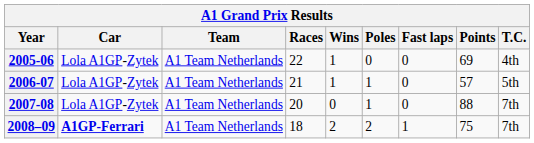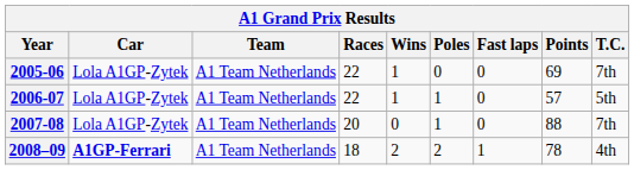2005-06 | T.C.: 4th -> 7th
2006-07 | Races: 21 -> 22
2008–09 | Points: 75 -> 78
2008–09 | T.C.: 7th -> 4th
